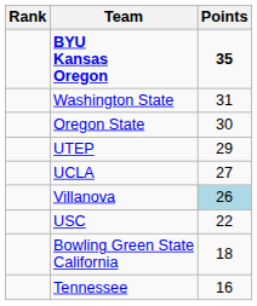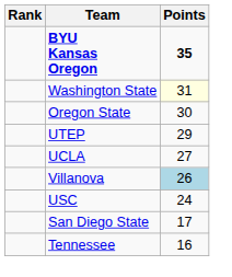Washington State | Points: no background -> lightyellow background
USC | Points: 22 -> 24
- row: Bowling Green State California | 18
+ row: San Diego State | 17
